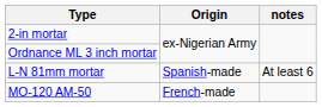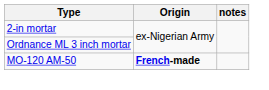- row: L-N 81mm mortar | Spanish-made | At least 6
MO-120 AM-50 | Origin: normal -> bold
